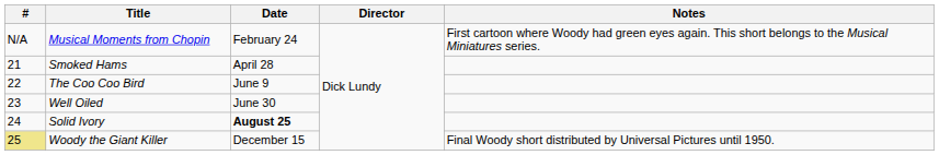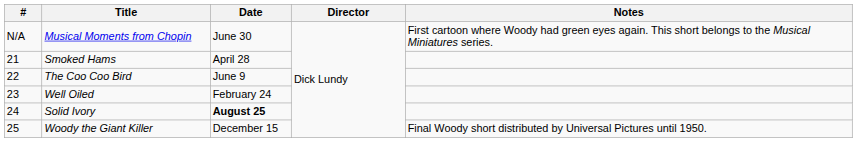Musical Moments from Chopin | Date: February 24 -> June 30
Well Oiled | Date: June 30 -> February 24
Woody the Giant Killer | #: khaki background -> no background
